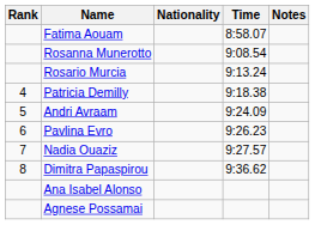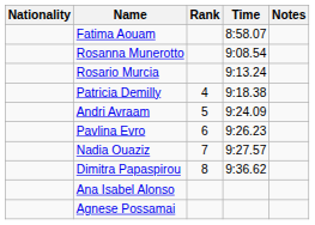columns swapped: Rank <-> Nationality
